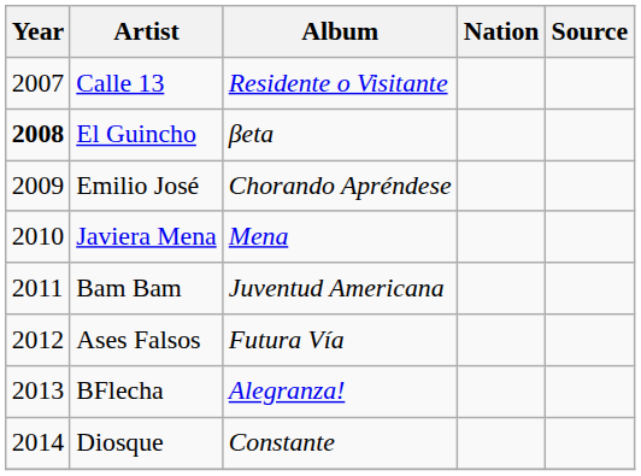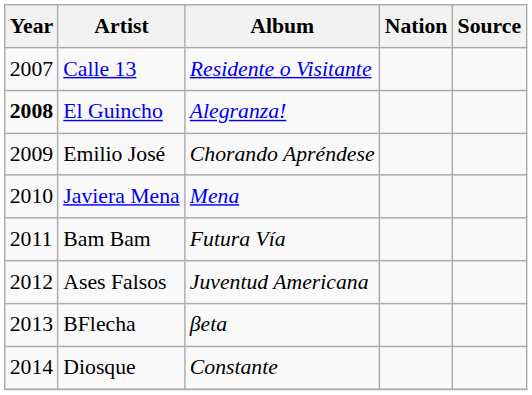El Guincho | Album: βeta -> Alegranza!
Bam Bam | Album: Juventud Americana -> Futura Vía
Ases Falsos | Album: Futura Vía -> Juventud Americana
BFlecha | Album: Alegranza! -> βeta
